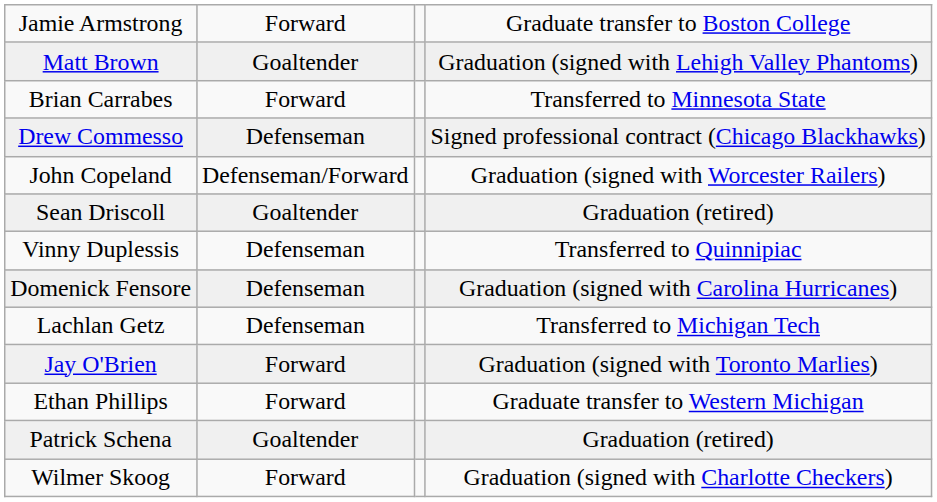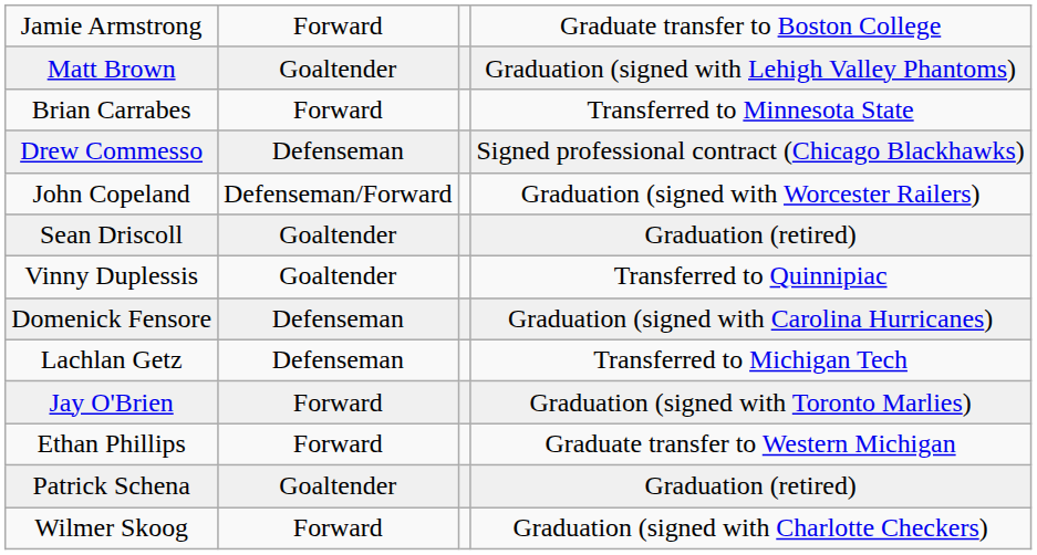Vinny Duplessis | column 2: Defenseman -> Goaltender
